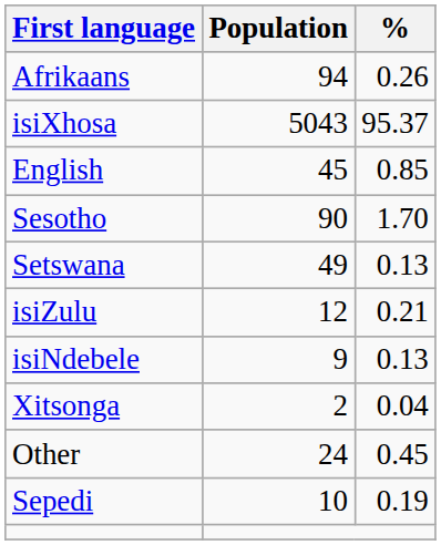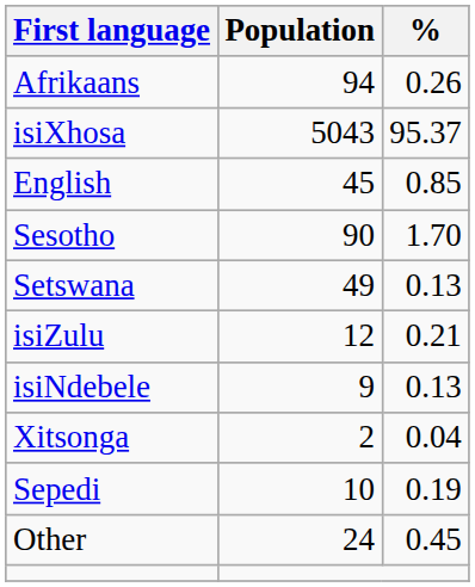rows swapped: Sepedi <-> Other
